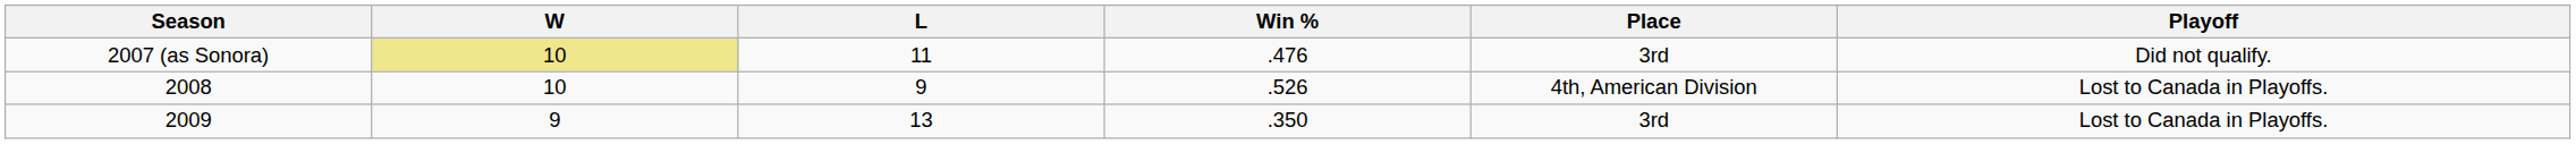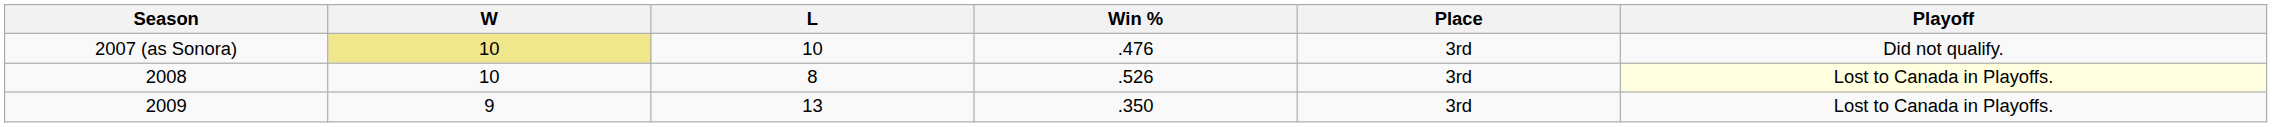2007 (as Sonora) | L: 11 -> 10
2008 | L: 9 -> 8
2008 | Place: 4th, American Division -> 3rd
2008 | Playoff: no background -> lightyellow background
